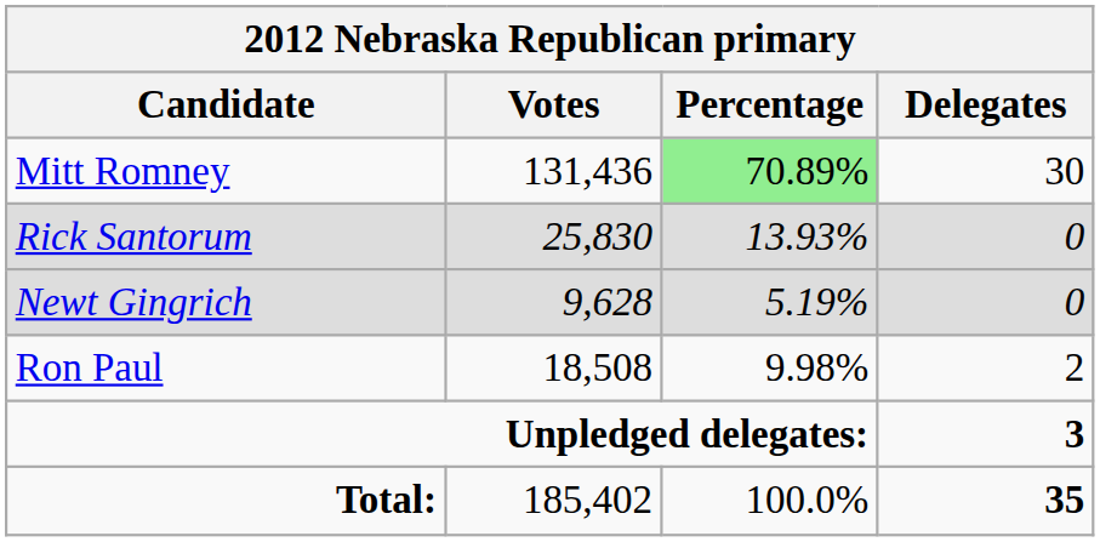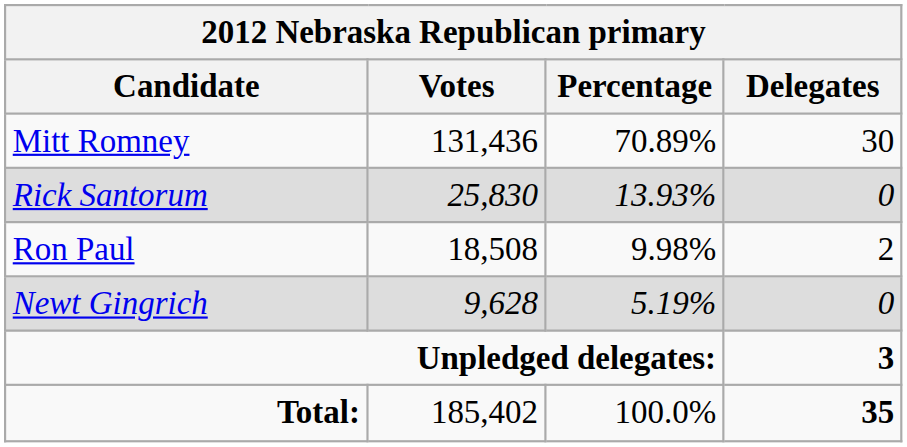Mitt Romney | Percentage: lightgreen background -> no background
rows swapped: Ron Paul <-> Newt Gingrich
